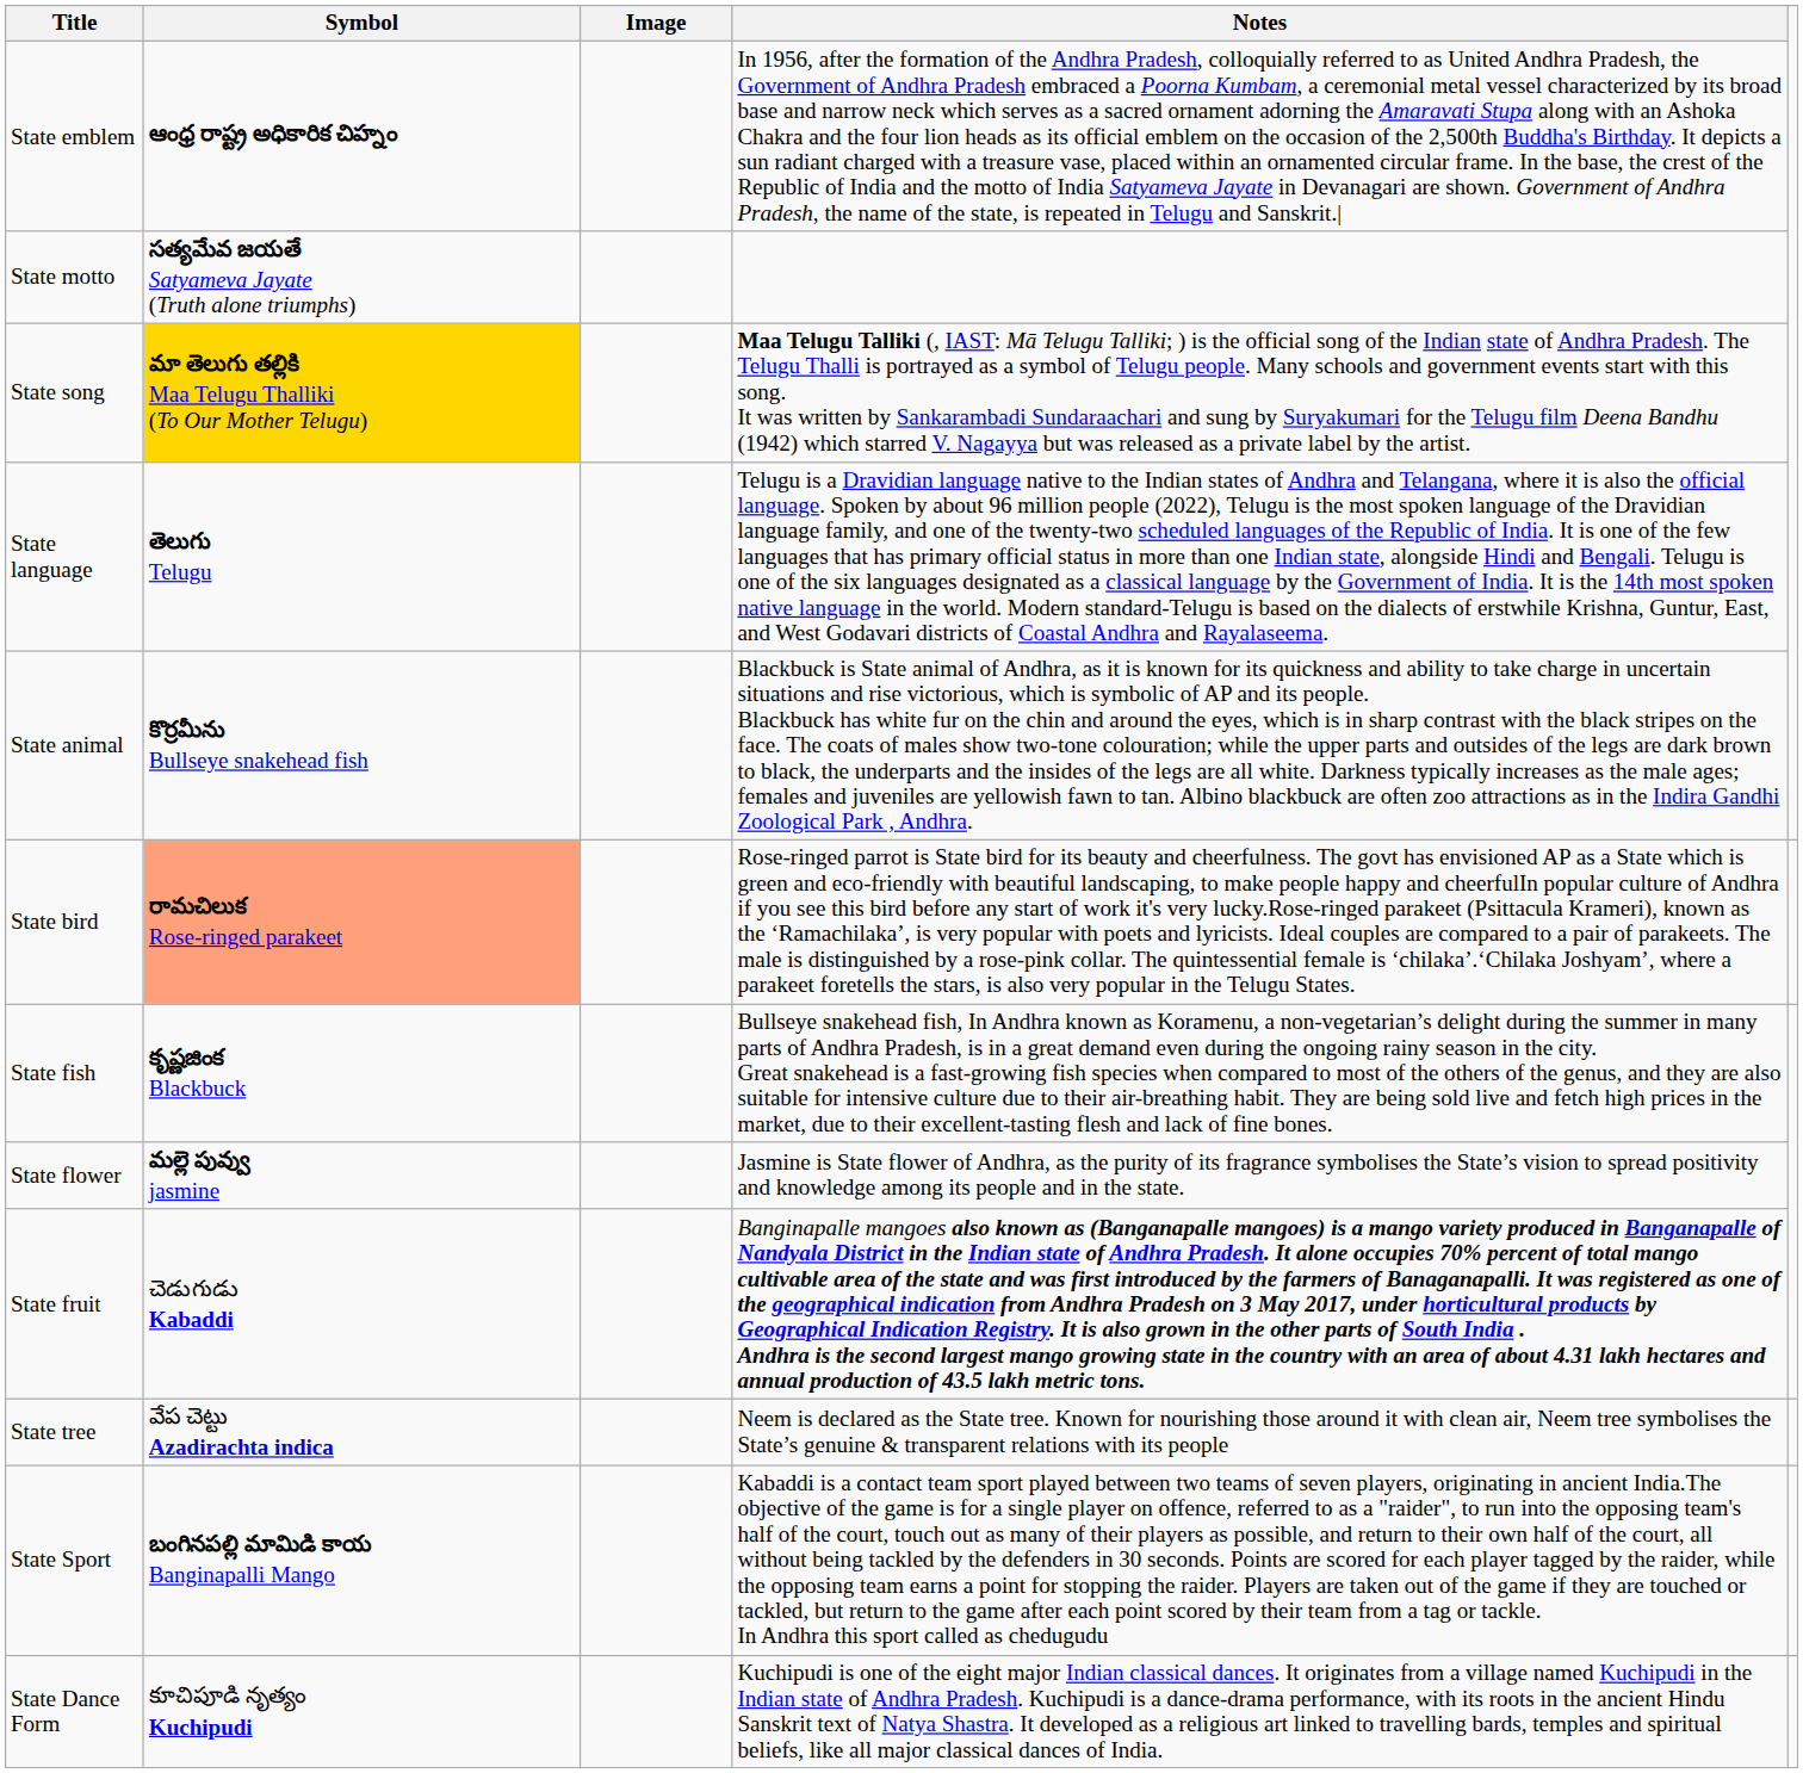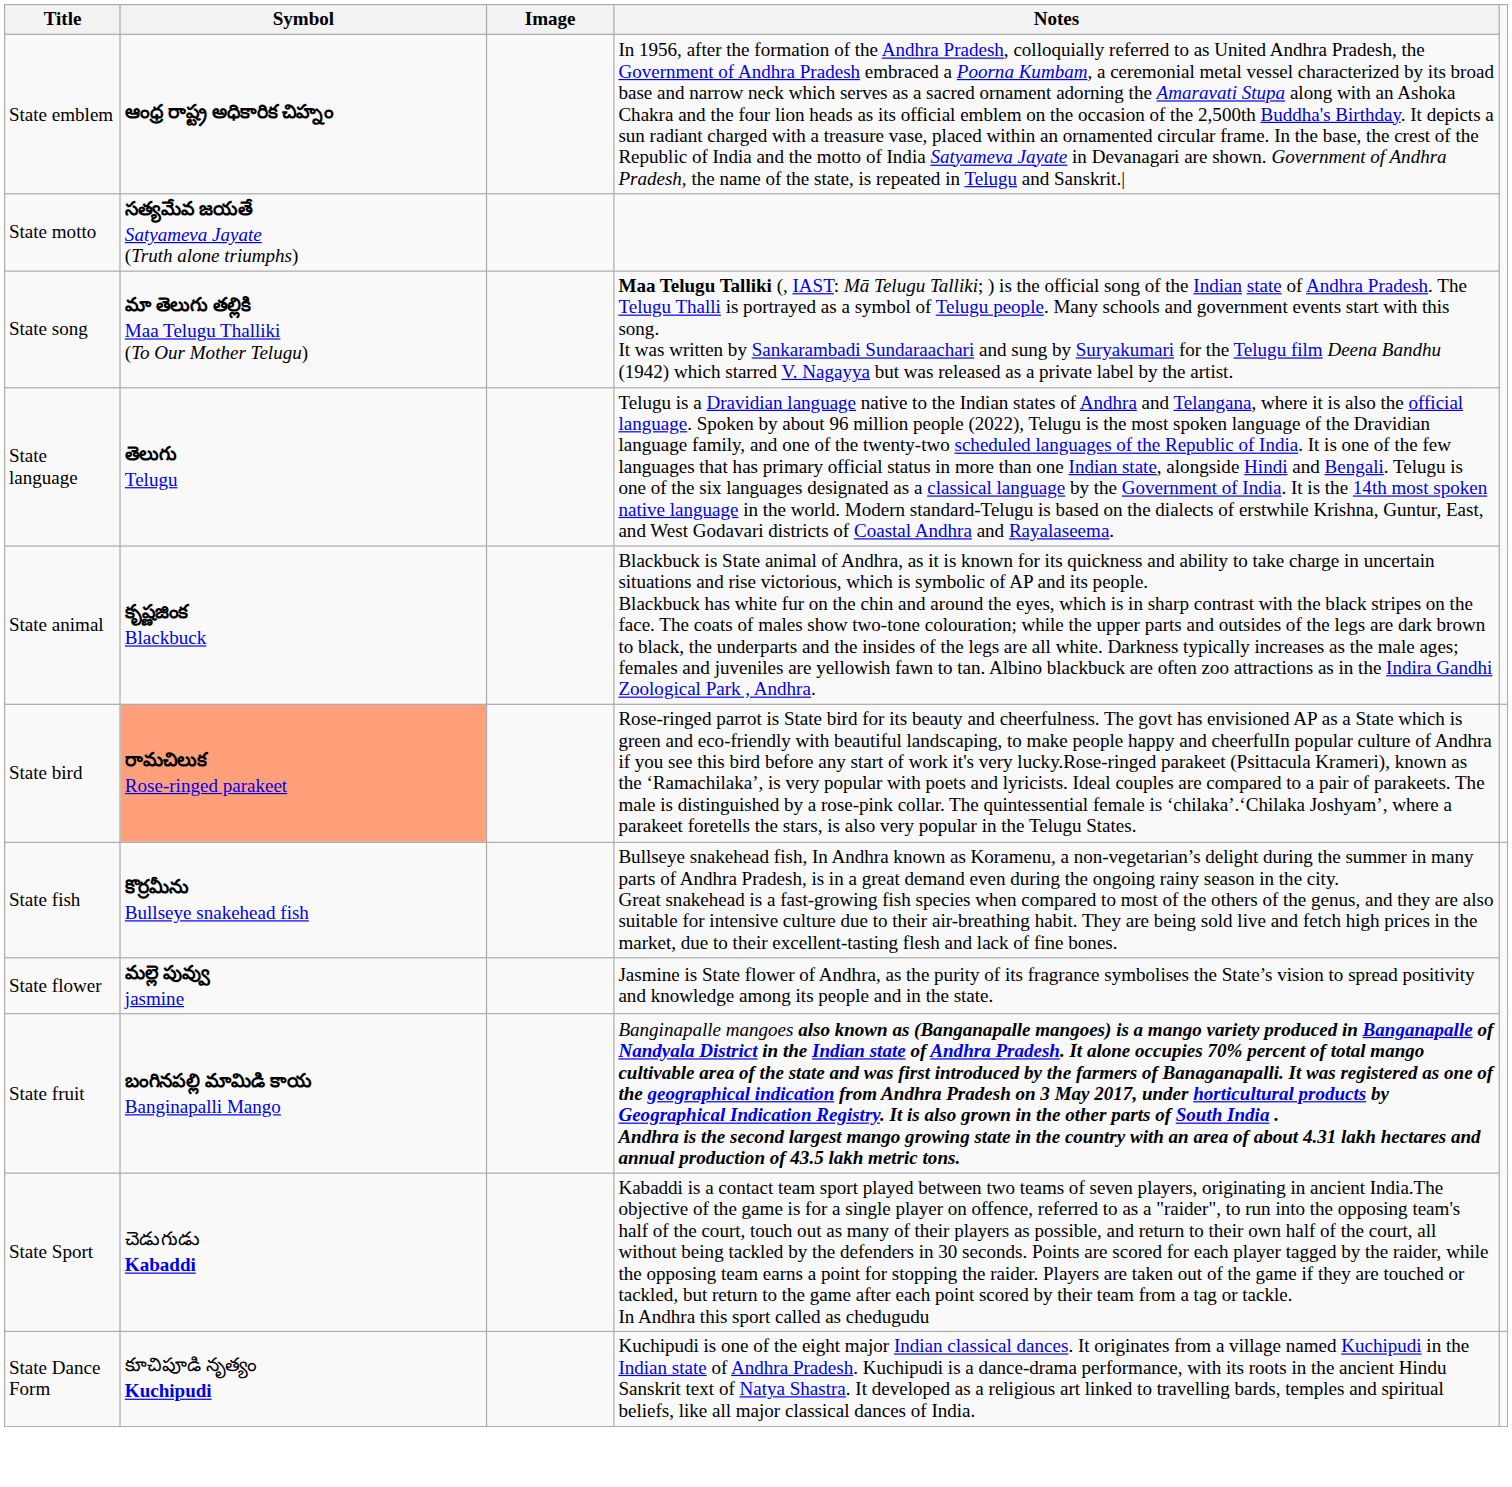State song | Symbol: gold background -> no background
State animal | Symbol: కొర్రమీను Bullseye snakehead fish -> కృష్ణజింక Blackbuck
State fish | Symbol: కృష్ణజింక Blackbuck -> కొర్రమీను Bullseye snakehead fish
State fruit | Symbol: చెడుగుడు Kabaddi -> బంగినపల్లి మామిడి కాయ Banginapalli Mango
- row: State tree | వేప చెట్టు Azadirachta indica | Neem is declared as the State tree. Known for nourishing those around it with clean air, Neem tree symbolises the State’s genuine & transparent relations with its people
State Sport | Symbol: బంగినపల్లి మామిడి కాయ Banginapalli Mango -> చెడుగుడు Kabaddi
